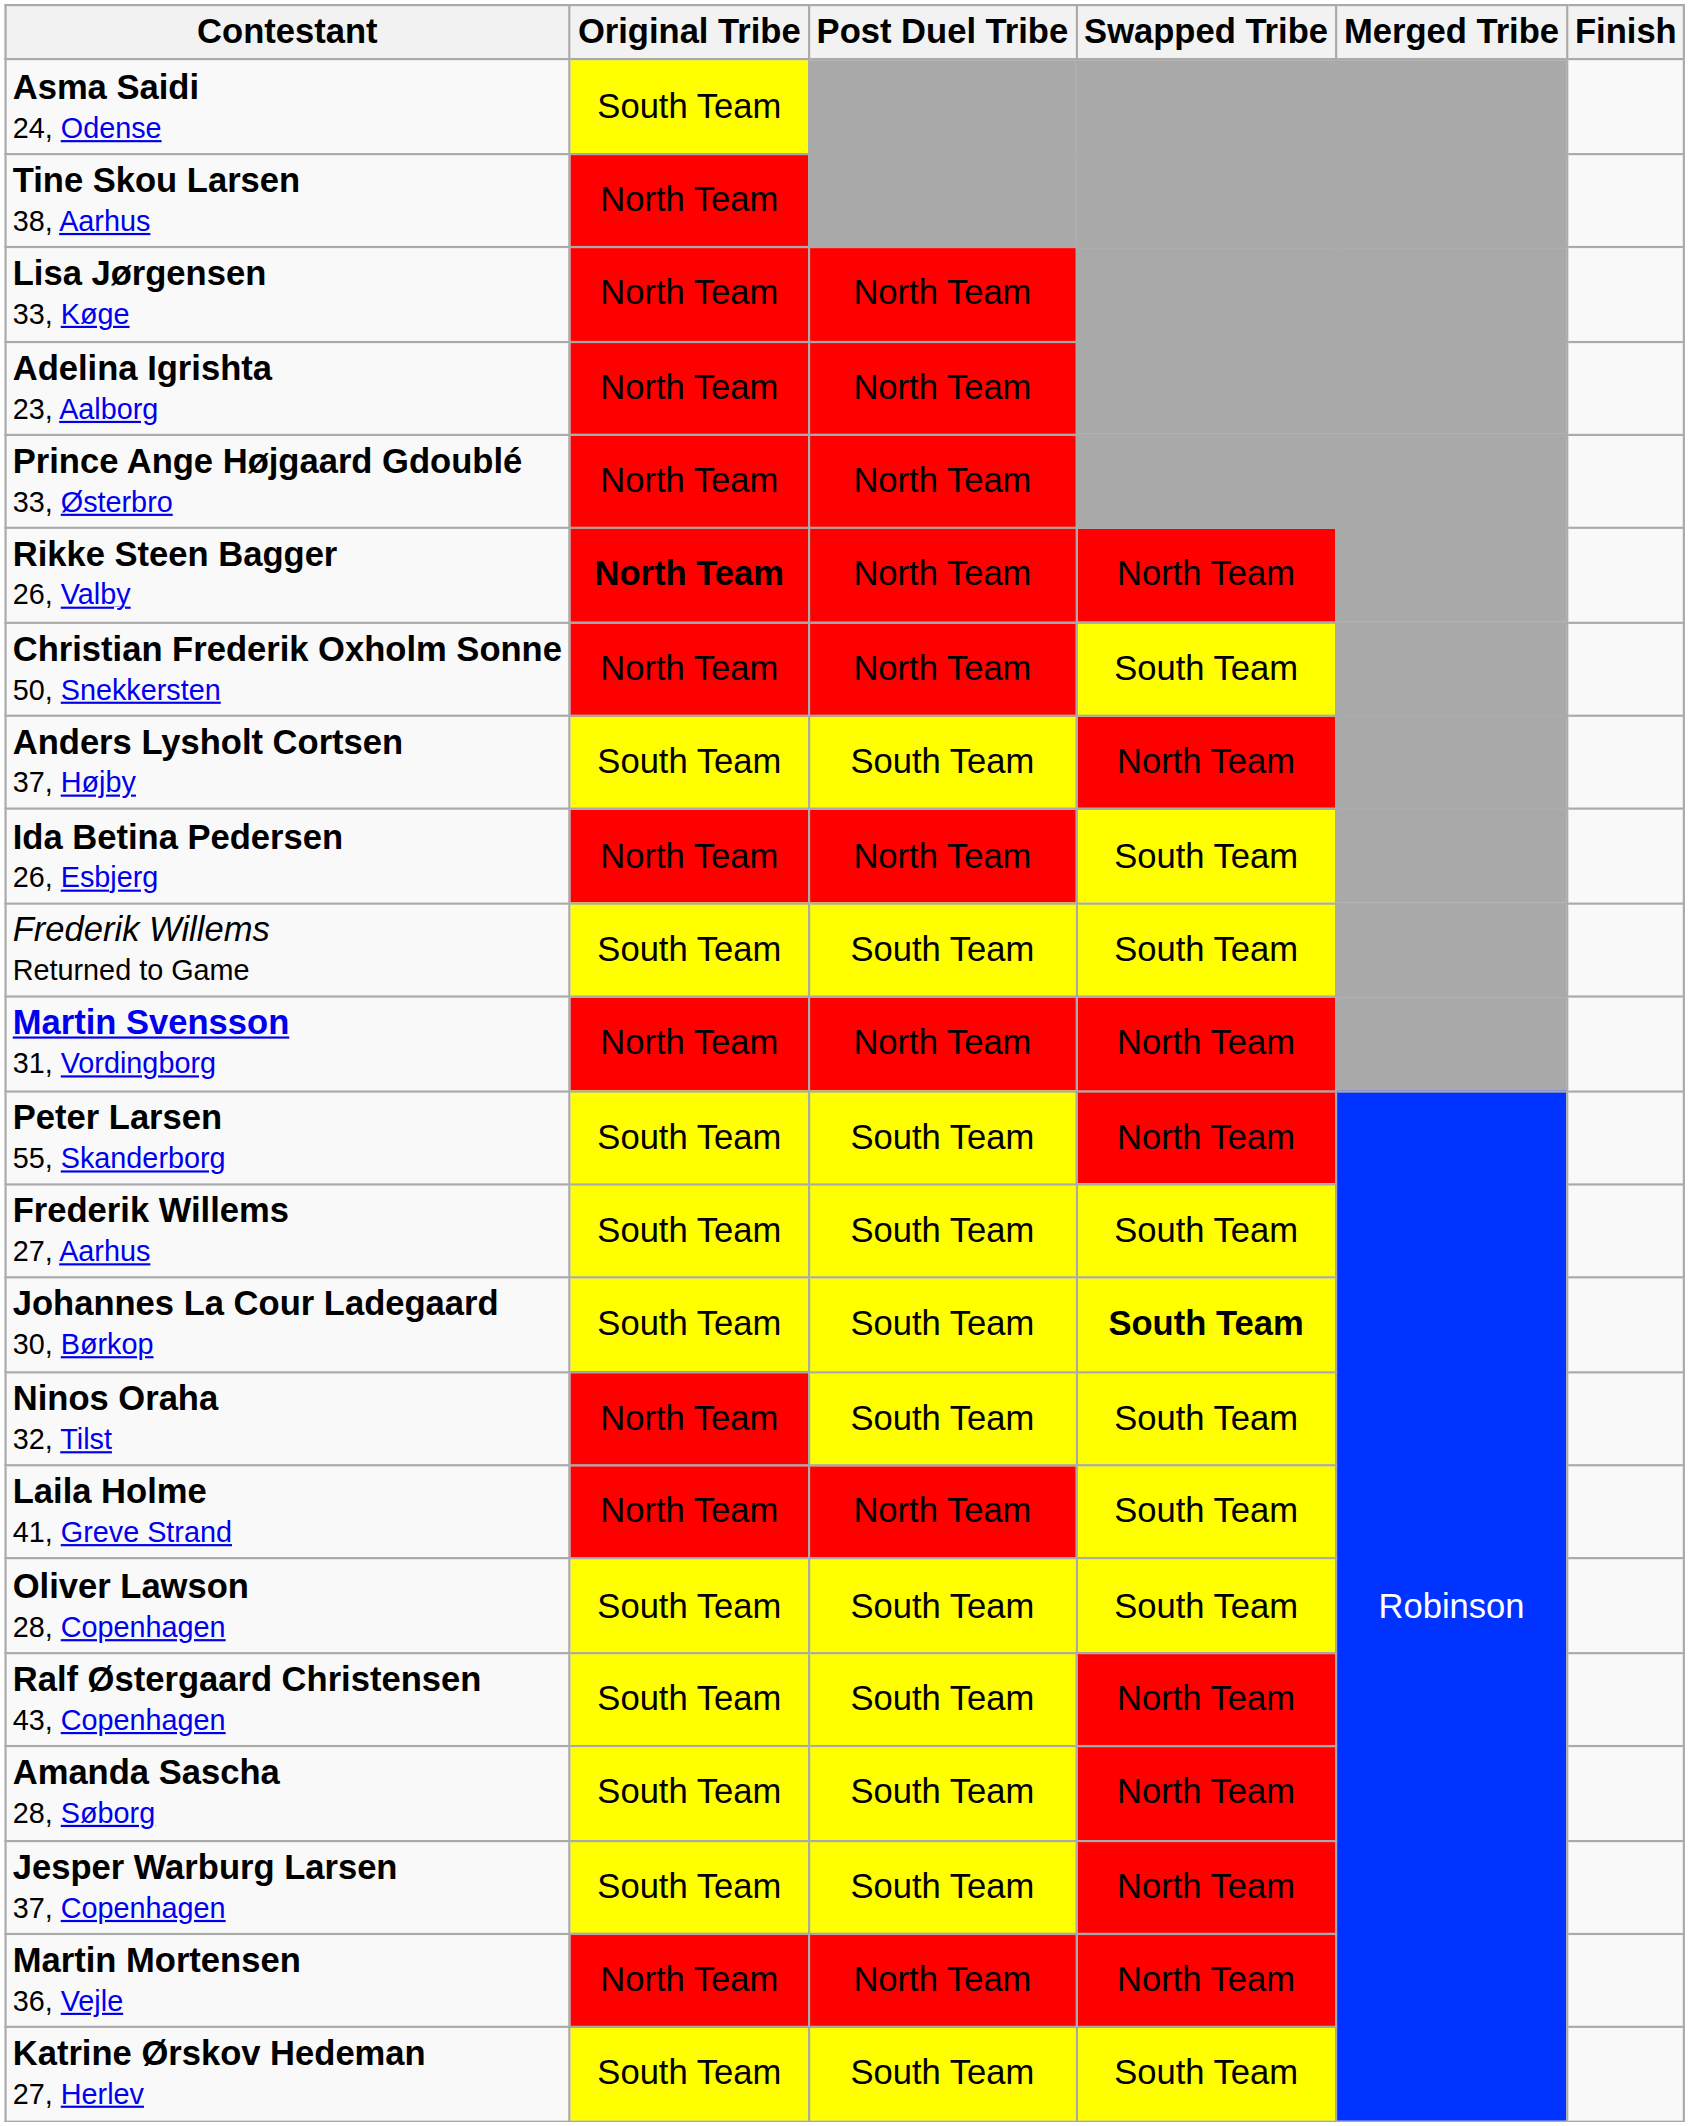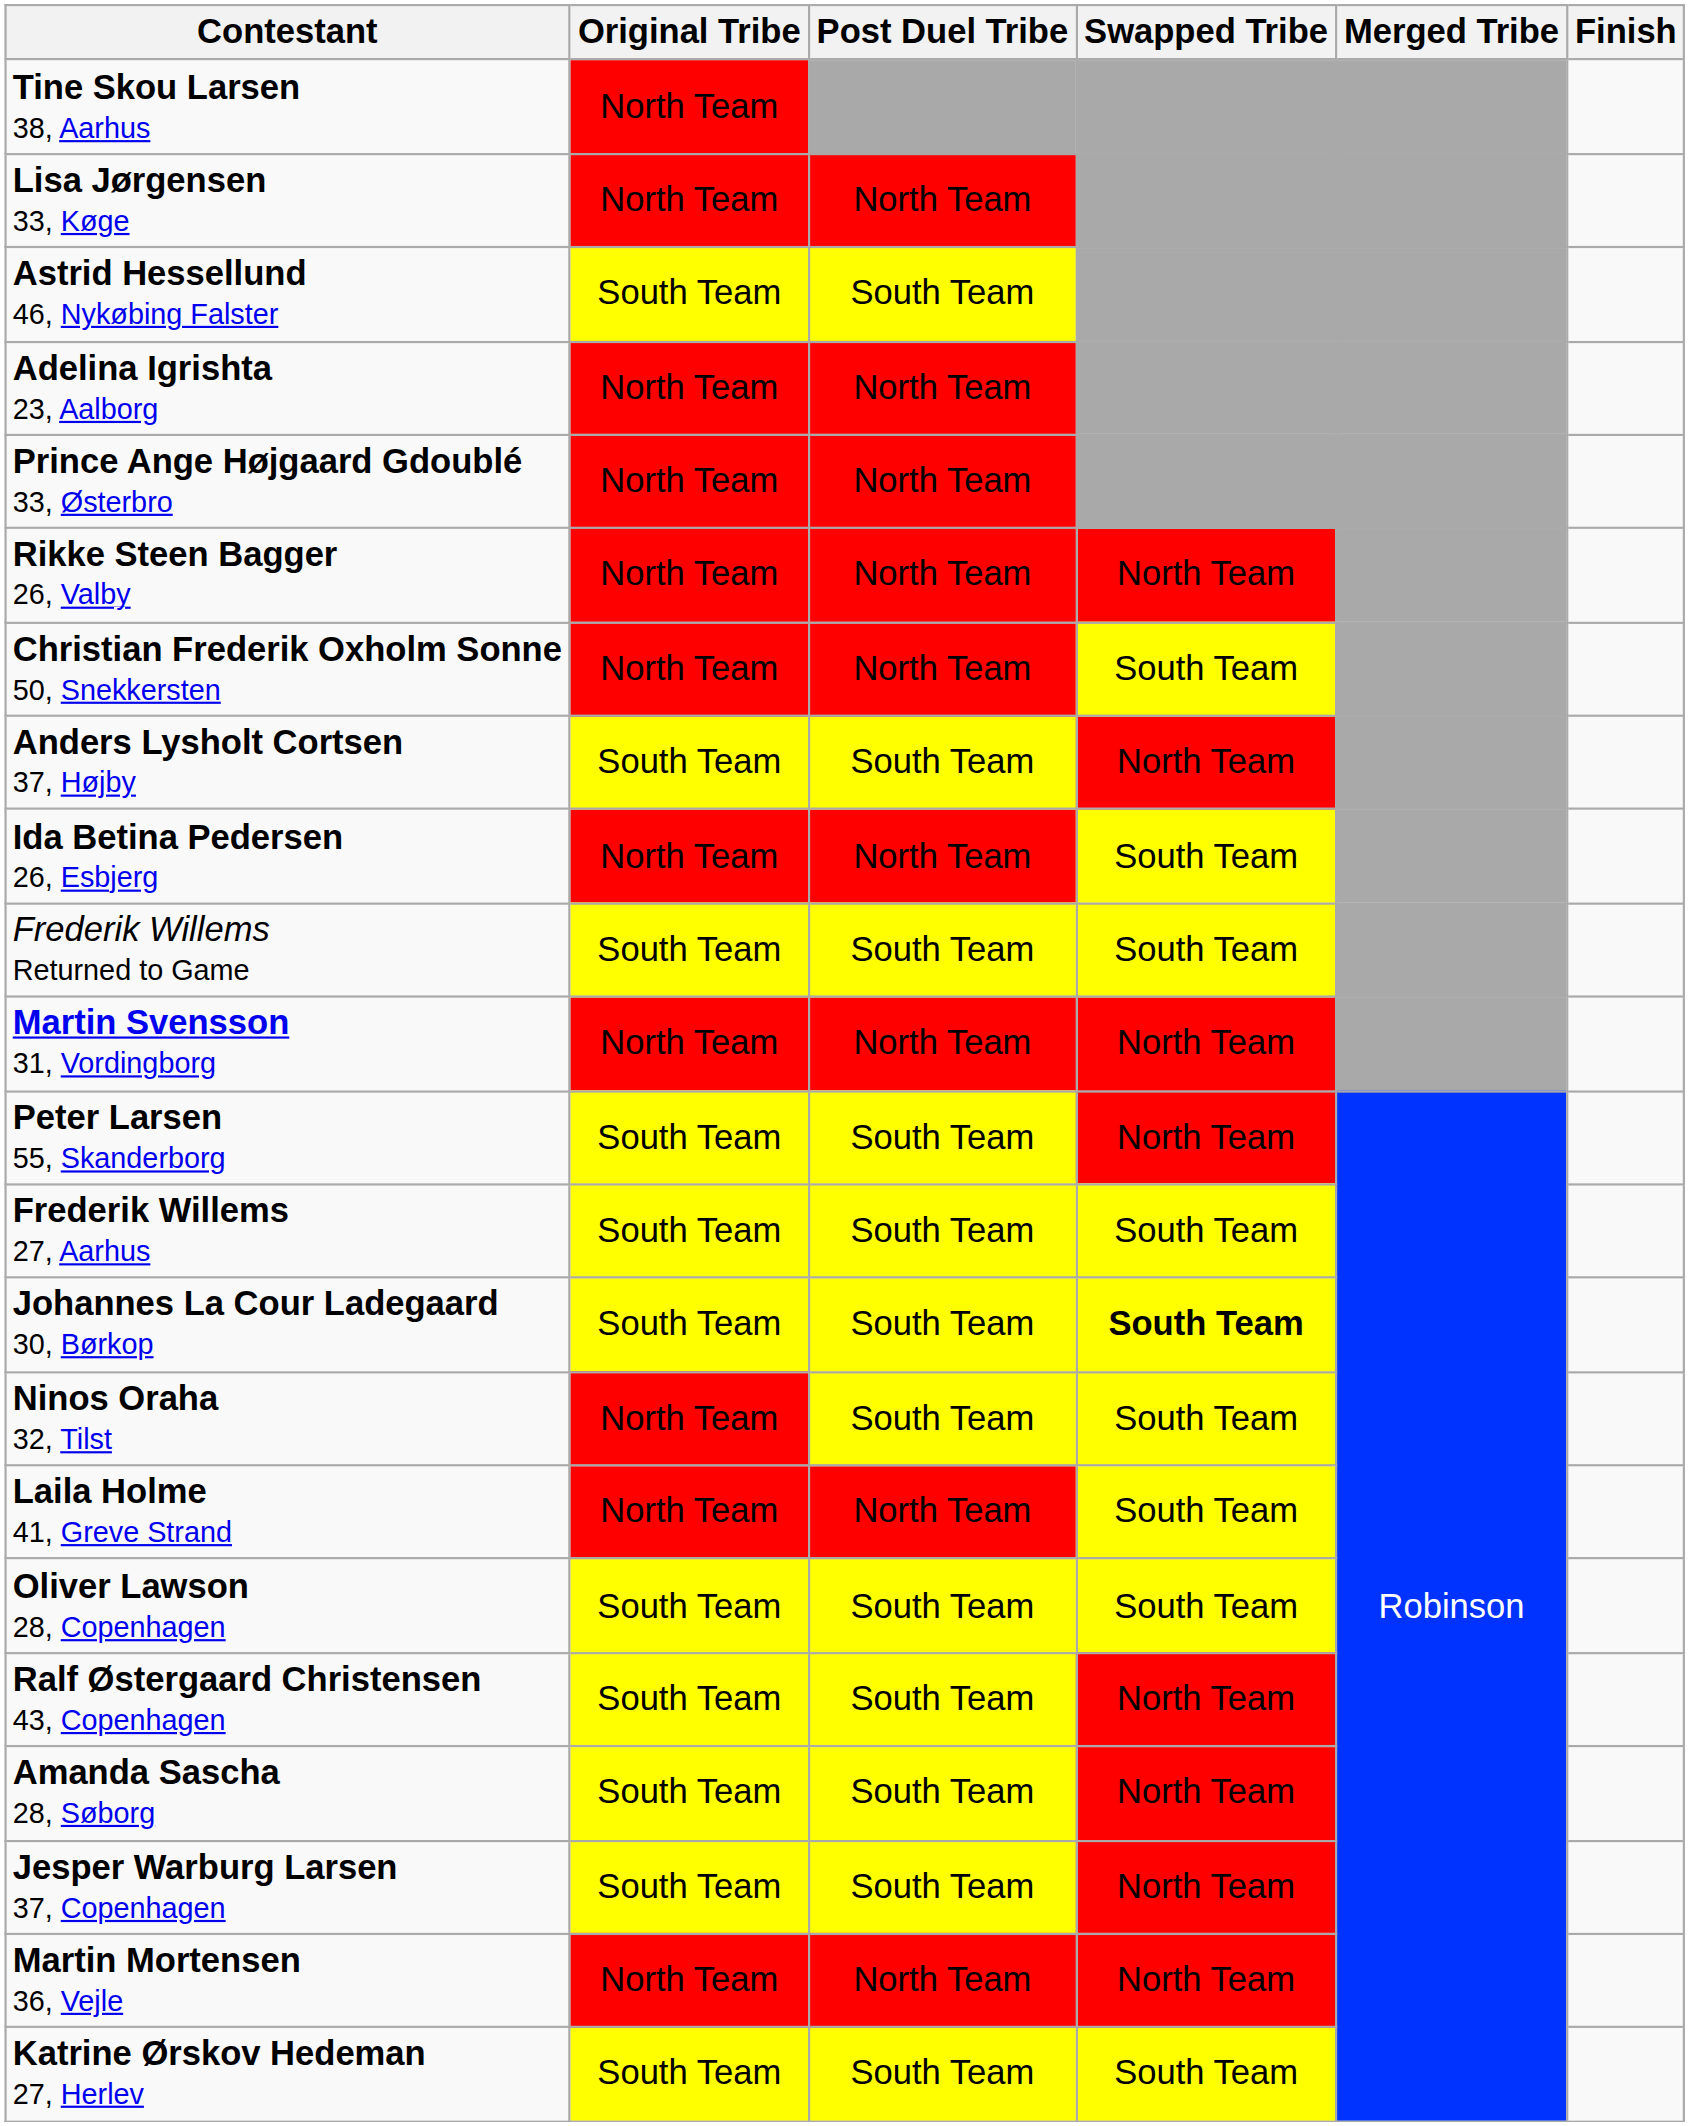- row: Asma Saidi 24, Odense | South Team
+ row: Astrid Hessellund 46, Nykøbing Falster | South Team | South Team
Rikke Steen Bagger 26, Valby | Original Tribe: bold -> normal
